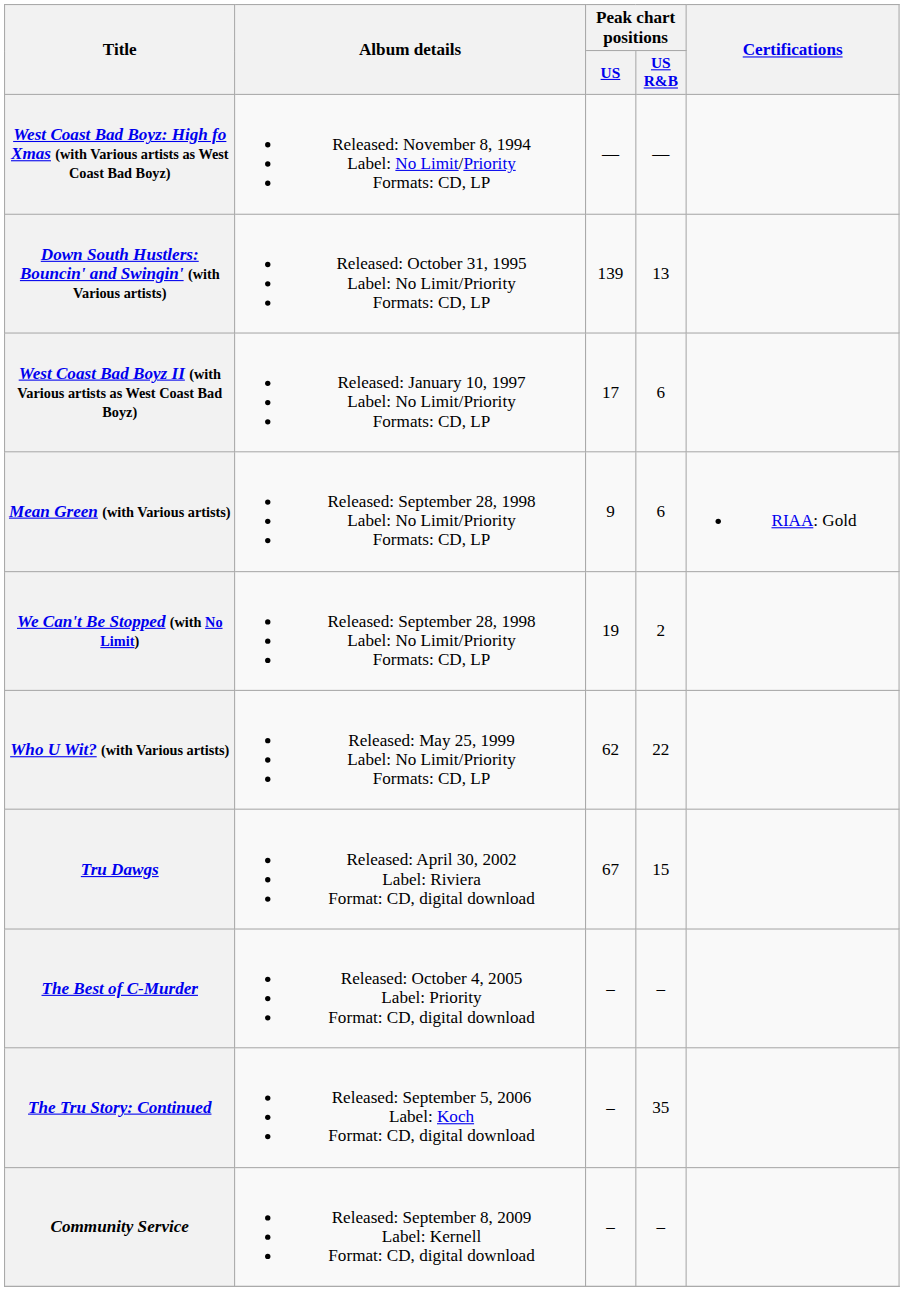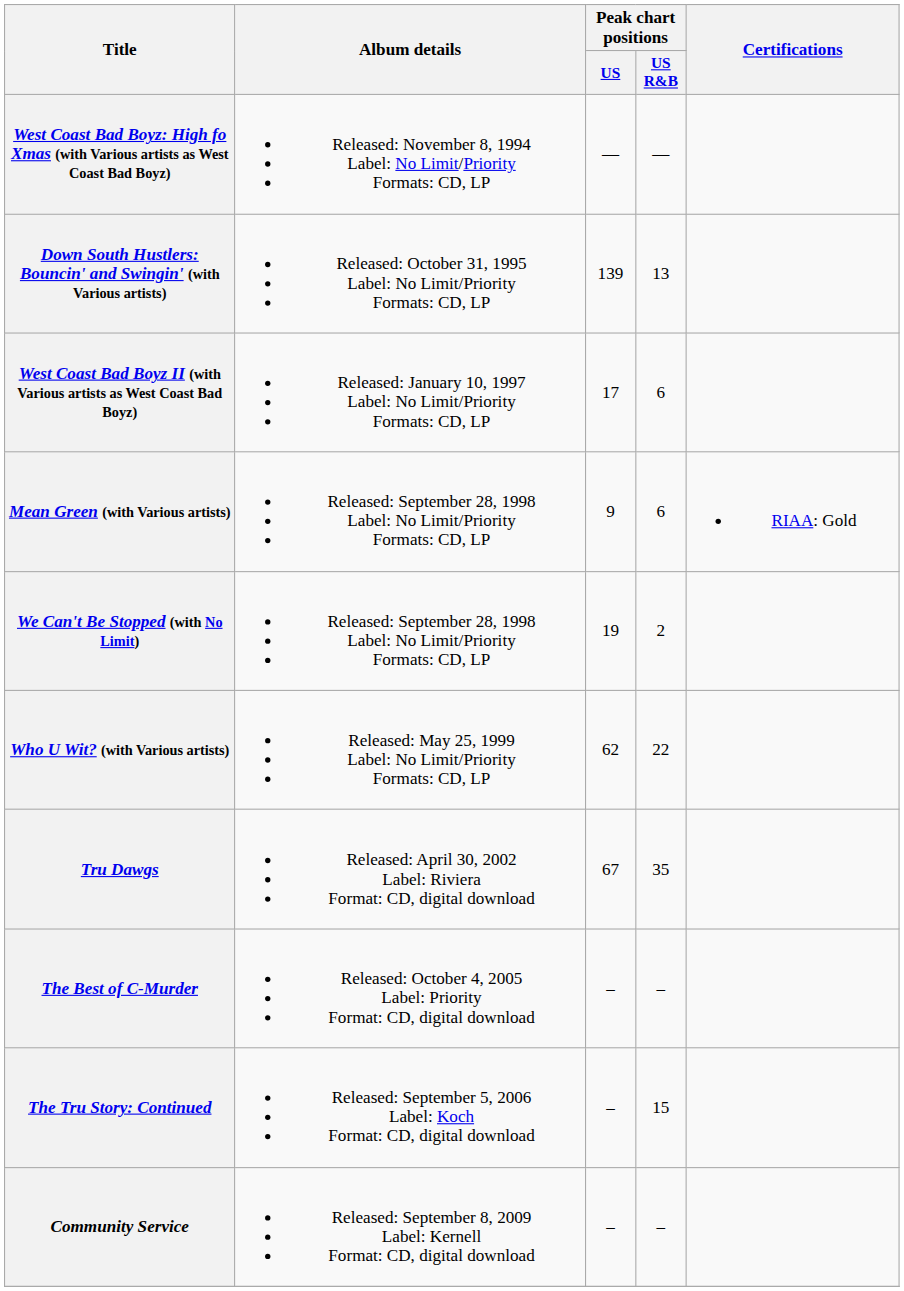Tru Dawgs | Peak chart positions / US R&B: 15 -> 35
The Tru Story: Continued | Peak chart positions / US R&B: 35 -> 15
